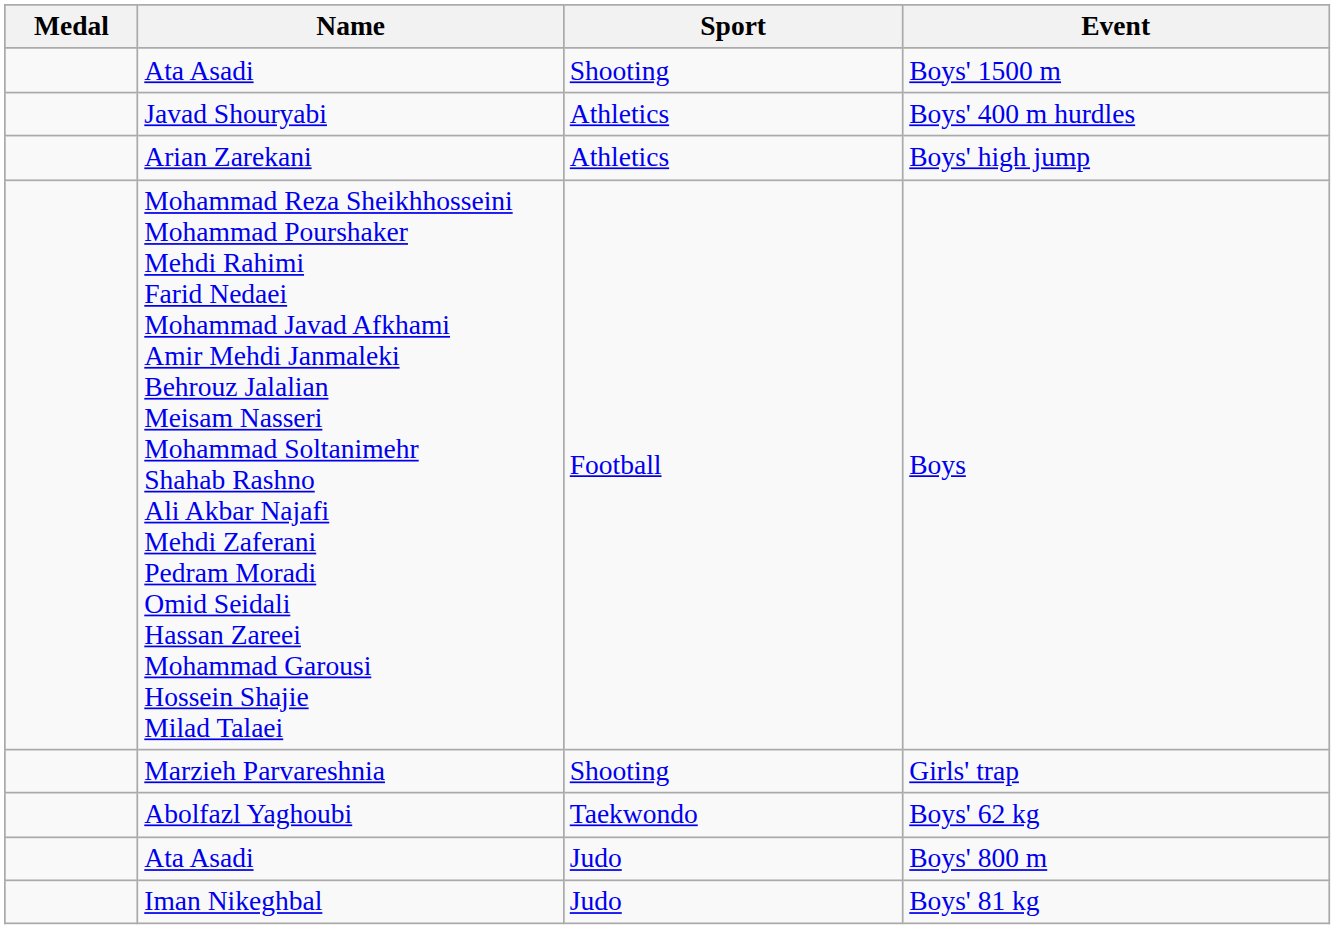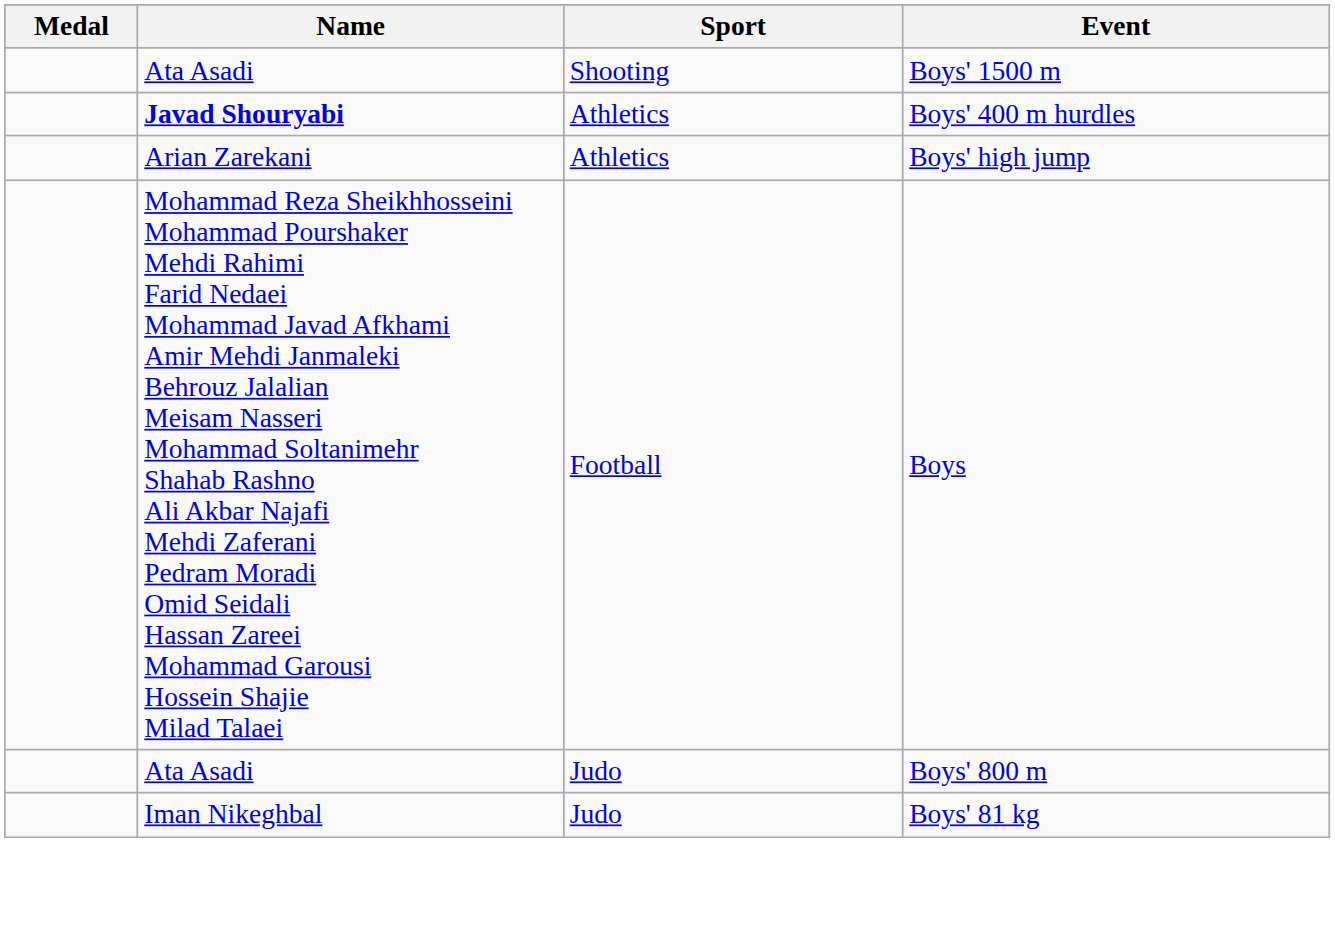Boys' 400 m hurdles | Name: normal -> bold
- row: Marzieh Parvareshnia | Shooting | Girls' trap
- row: Abolfazl Yaghoubi | Taekwondo | Boys' 62 kg
